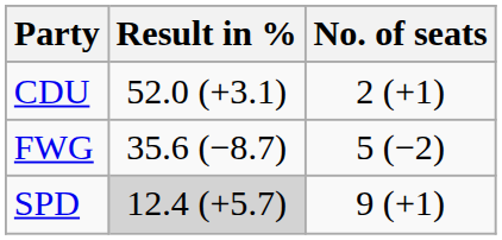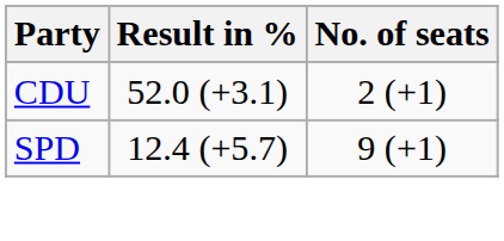- row: FWG | 35.6 (−8.7) | 5 (−2)
SPD | Result in %: lightgrey background -> no background
